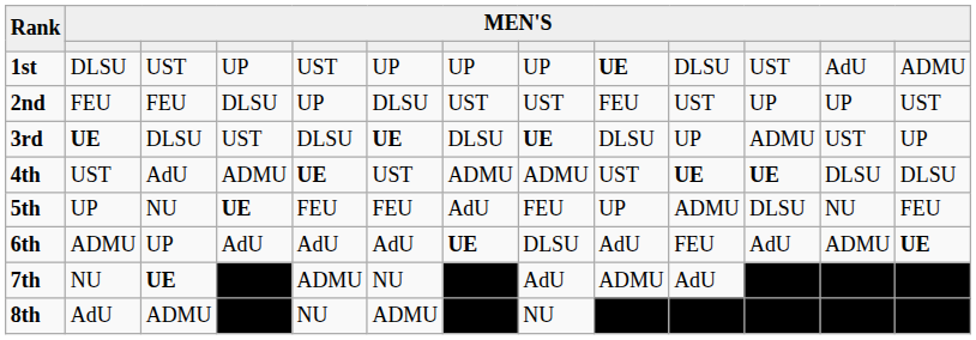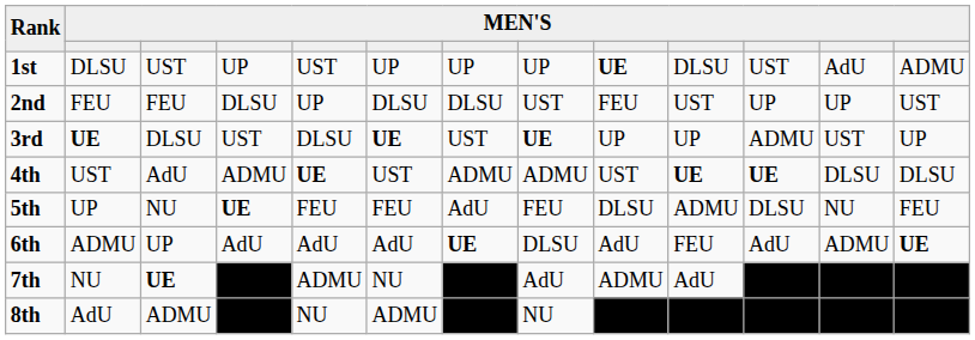2nd | column 7: UST -> DLSU
3rd | column 7: DLSU -> UST
3rd | column 9: DLSU -> UP
5th | column 9: UP -> DLSU
